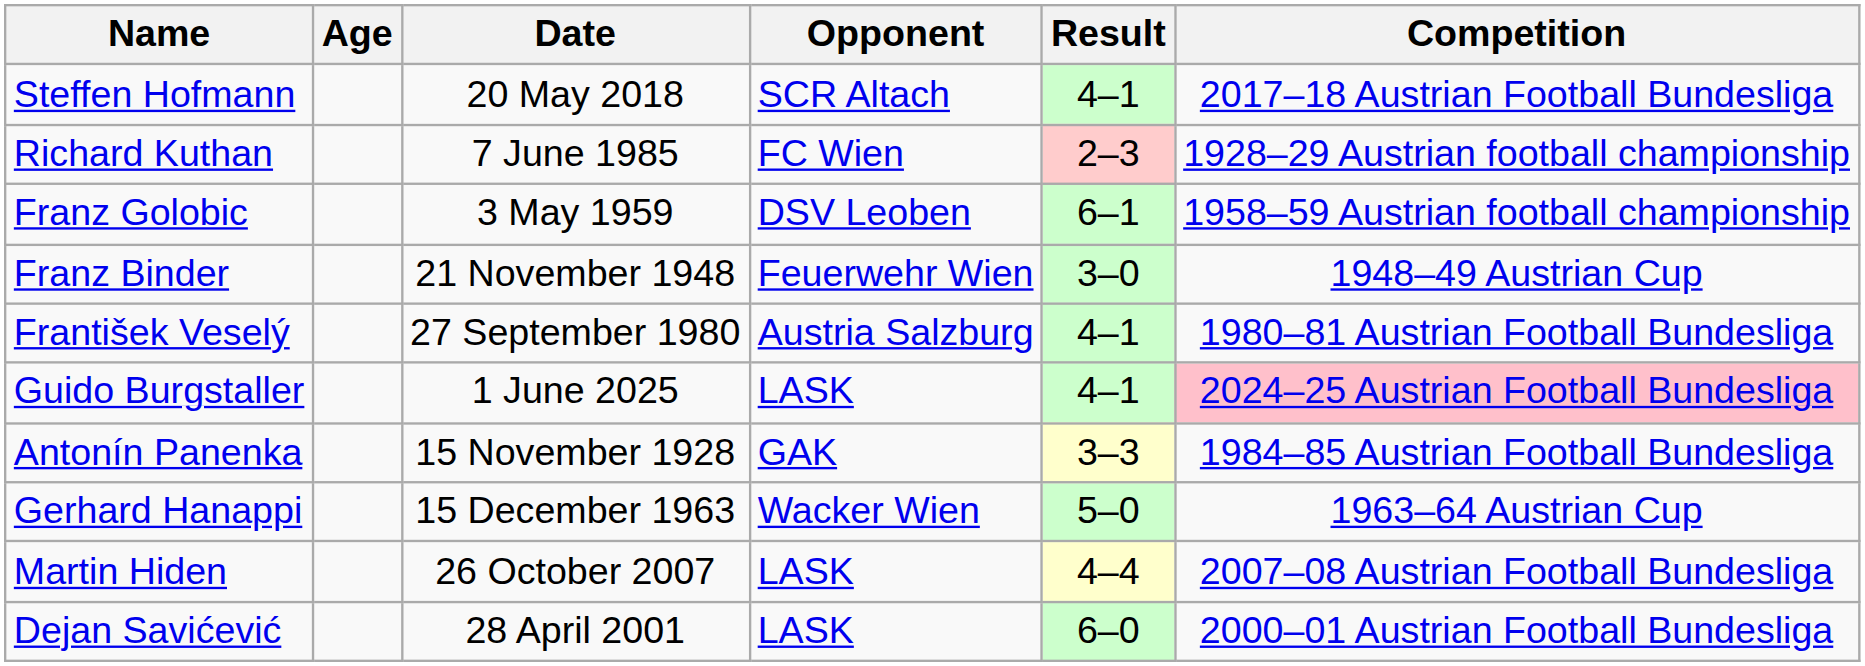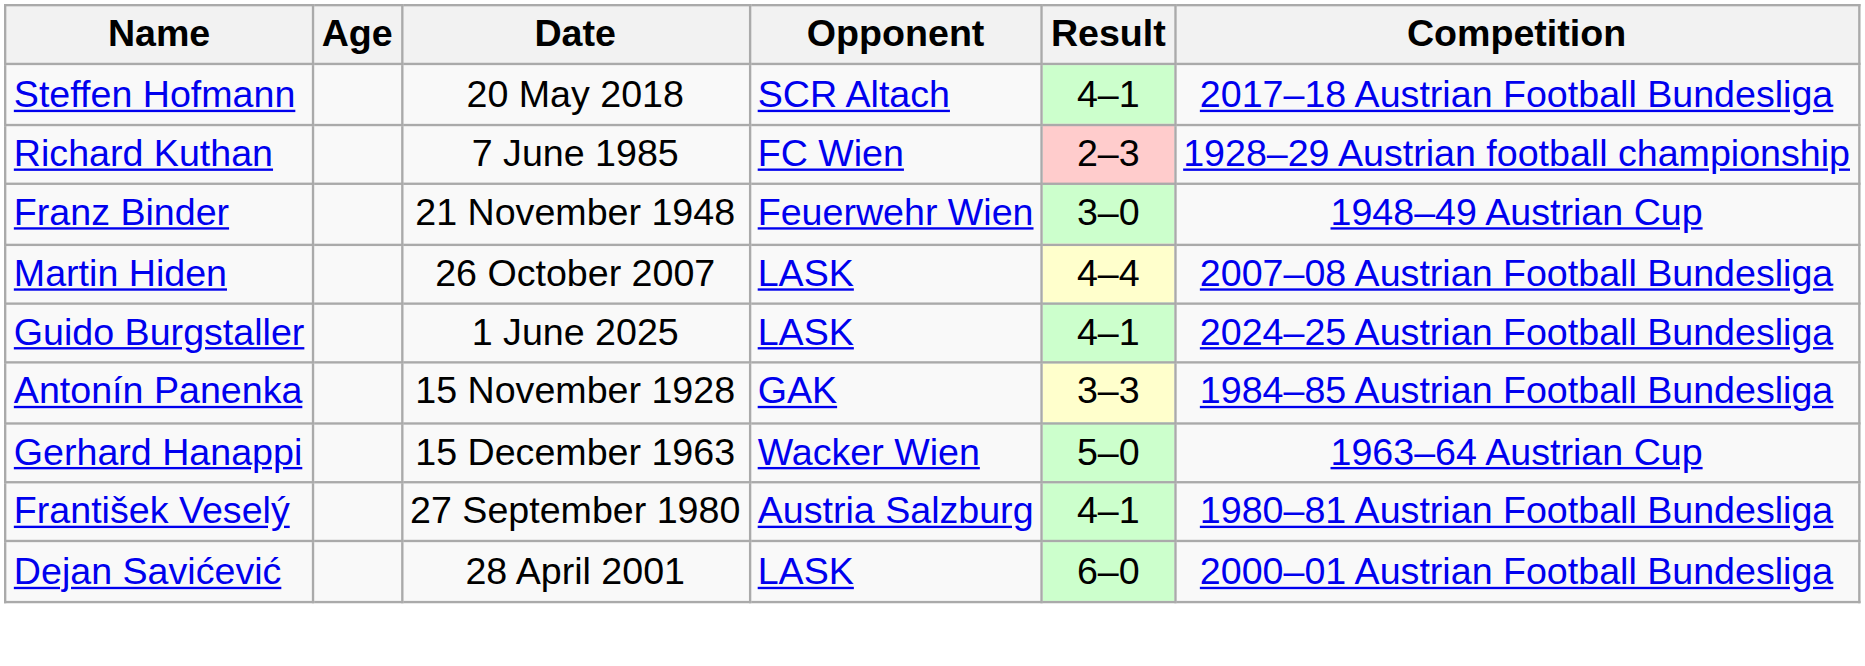- row: Franz Golobic | 3 May 1959 | DSV Leoben | 6–1 | 1958–59 Austrian football championship
rows swapped: František Veselý <-> Martin Hiden
Guido Burgstaller | Competition: pink background -> no background
